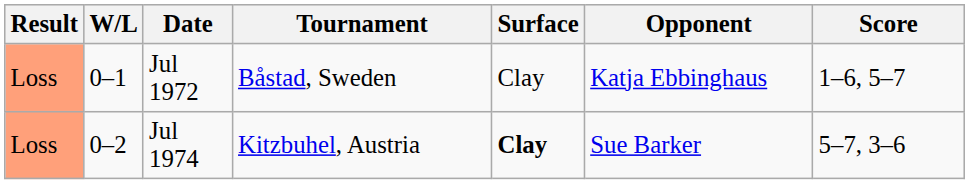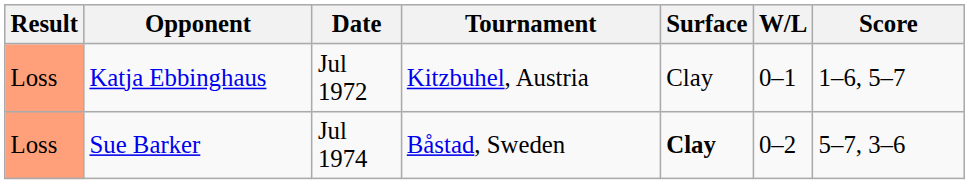columns swapped: W/L <-> Opponent
Jul 1972 | Tournament: Båstad, Sweden -> Kitzbuhel, Austria
Jul 1974 | Tournament: Kitzbuhel, Austria -> Båstad, Sweden
